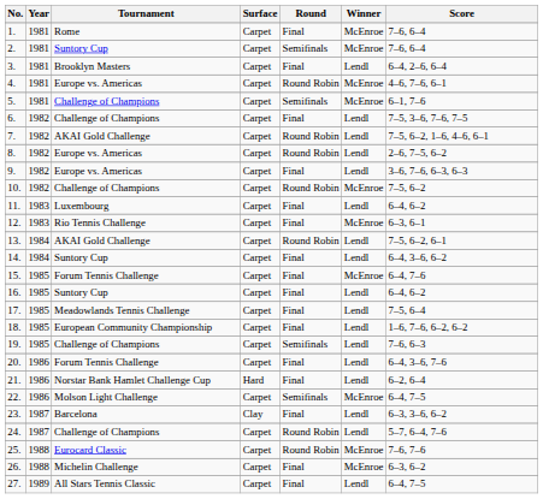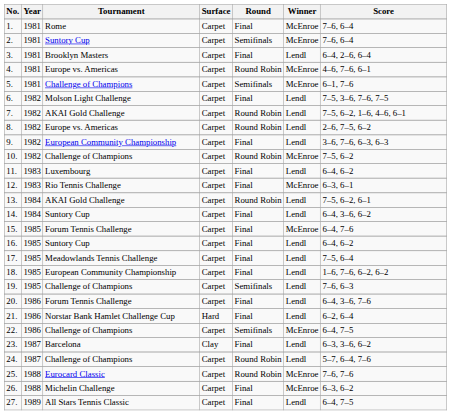6. | Tournament: Challenge of Champions -> Molson Light Challenge
9. | Tournament: Europe vs. Americas -> European Community Championship
22. | Tournament: Molson Light Challenge -> Challenge of Champions
